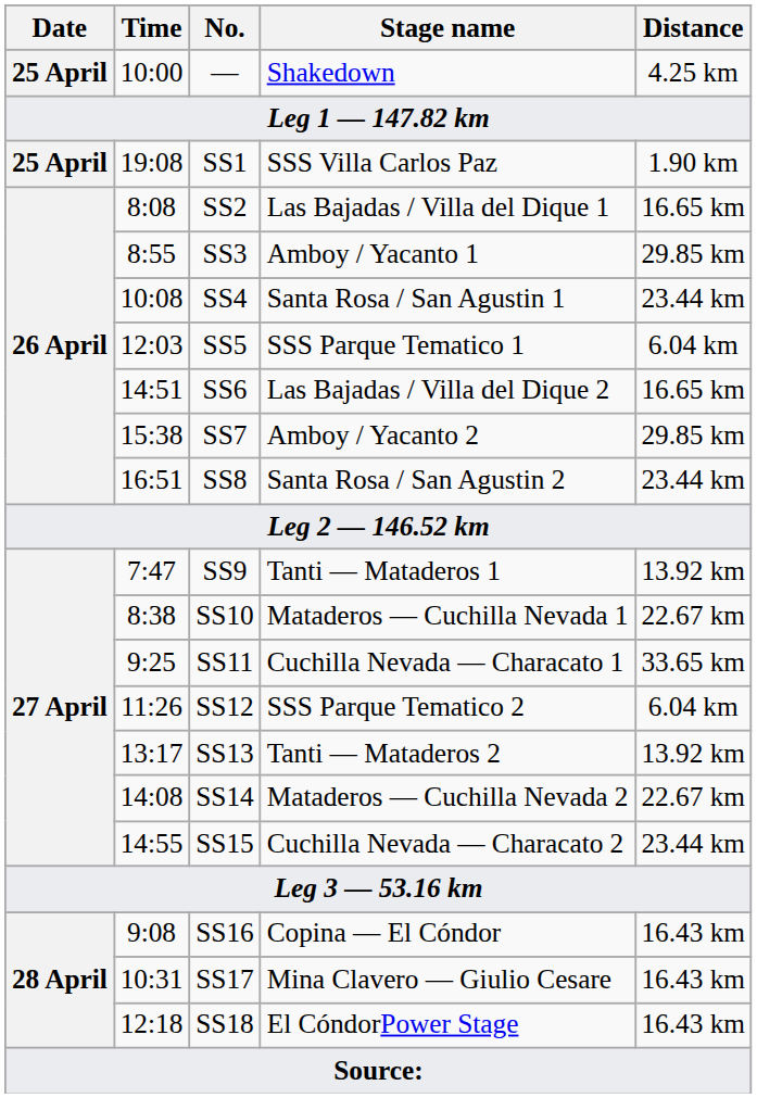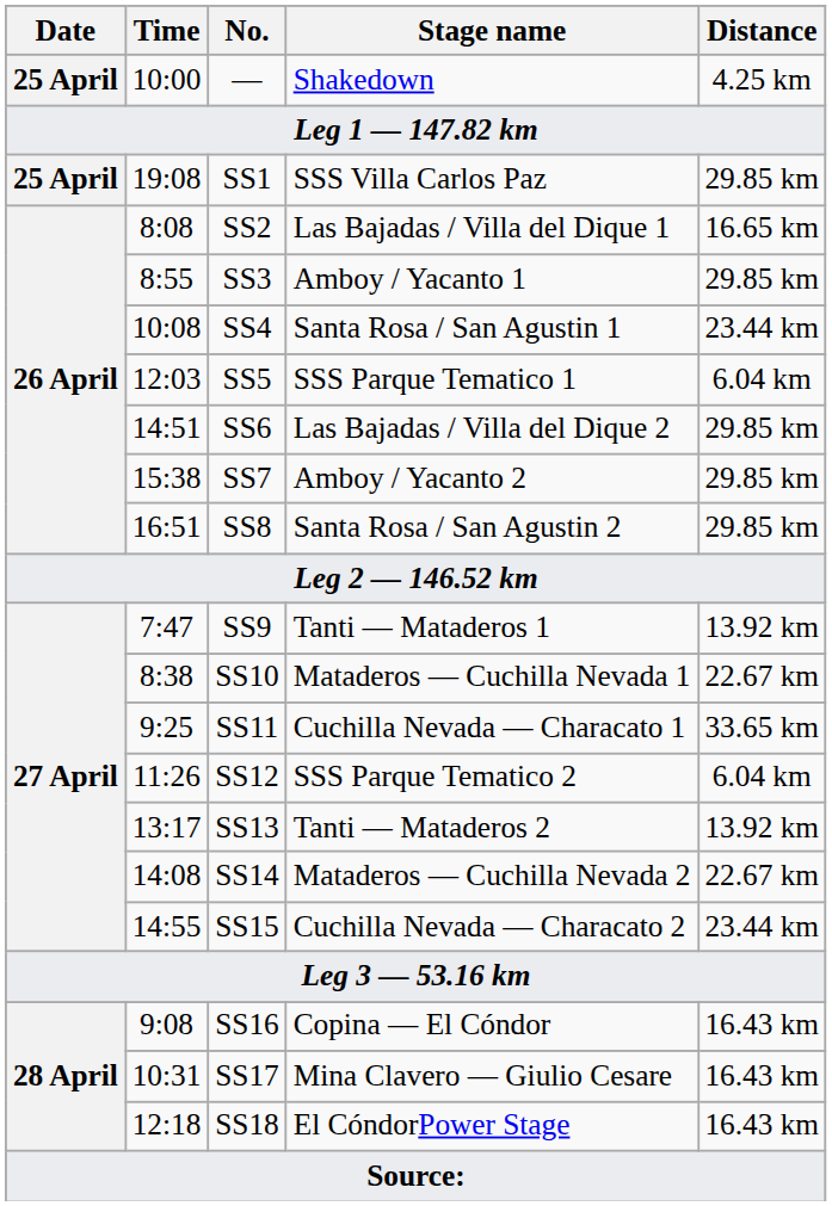SS1 | Distance: 1.90 km -> 29.85 km
SS6 | Distance: 16.65 km -> 29.85 km
SS8 | Distance: 23.44 km -> 29.85 km
